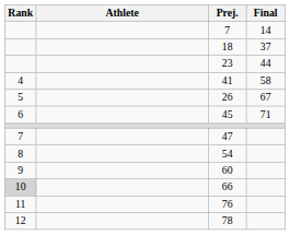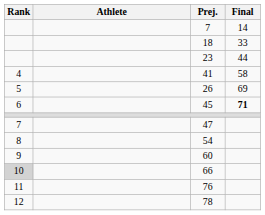18 | Final: 37 -> 33
26 | Final: 67 -> 69
45 | Final: normal -> bold
